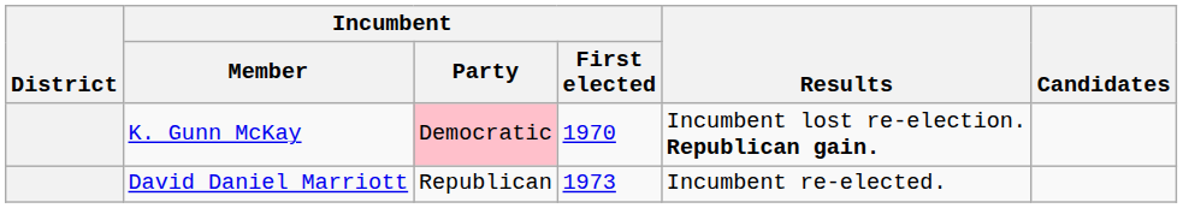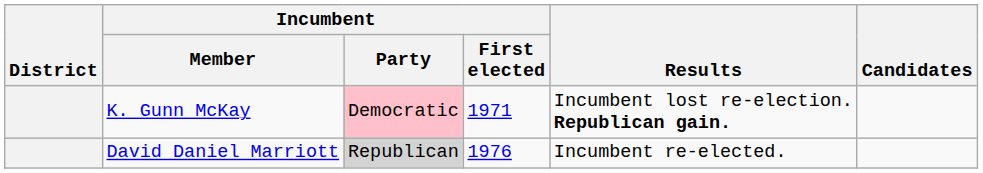K. Gunn McKay | Incumbent / First elected: 1970 -> 1971
David Daniel Marriott | Incumbent / Party: no background -> lightgrey background
David Daniel Marriott | Incumbent / First elected: 1973 -> 1976
